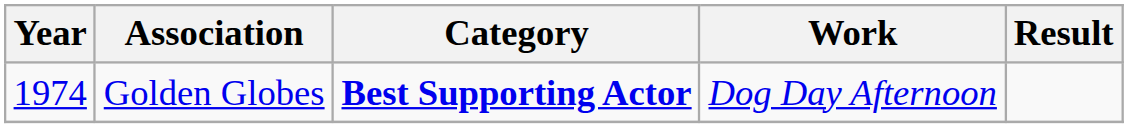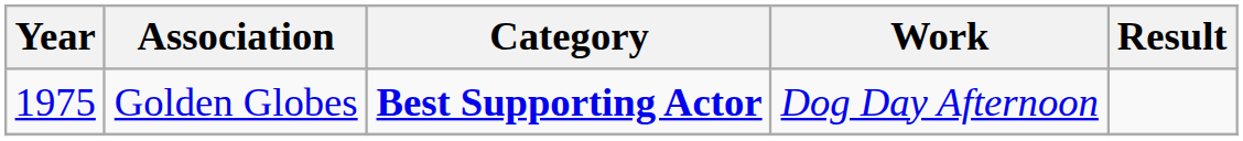Golden Globes | Year: 1974 -> 1975
